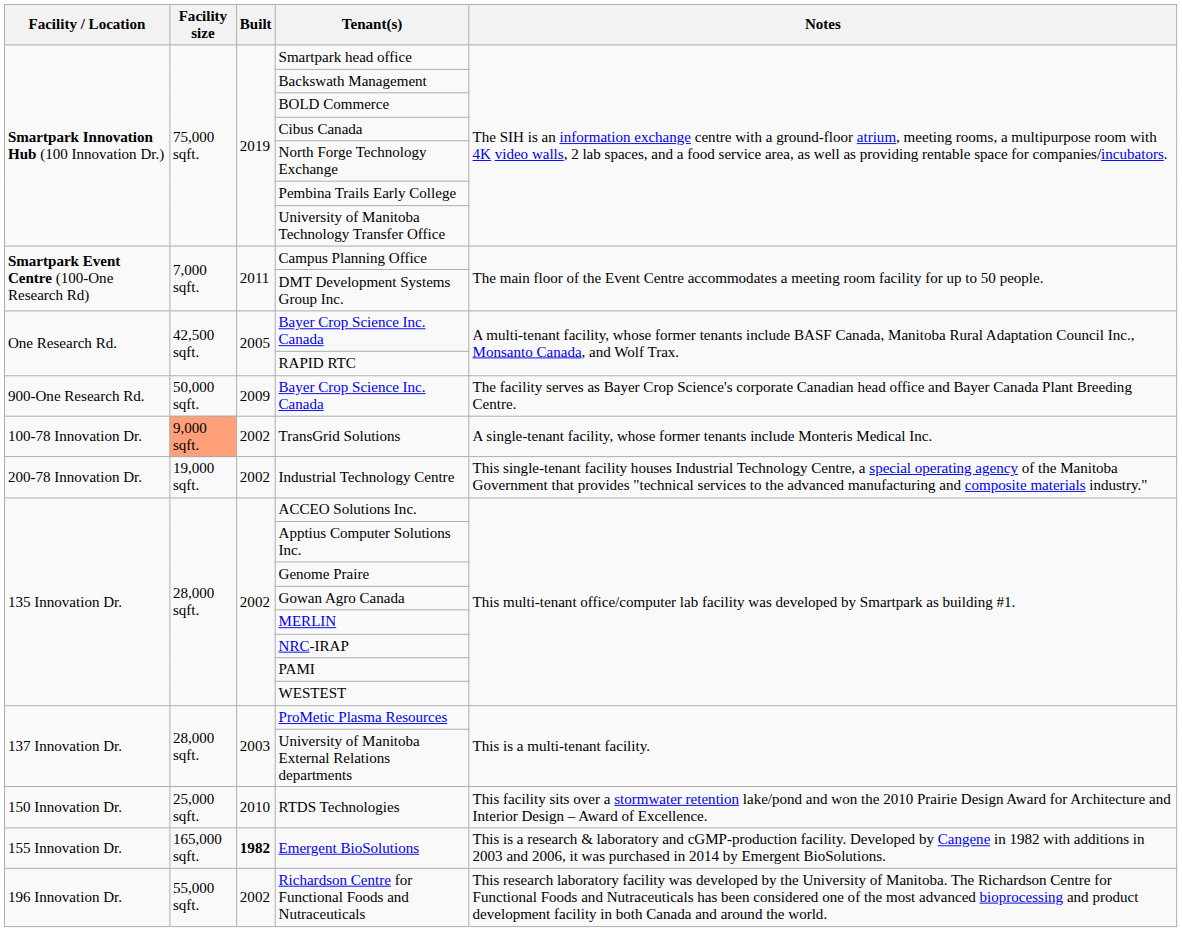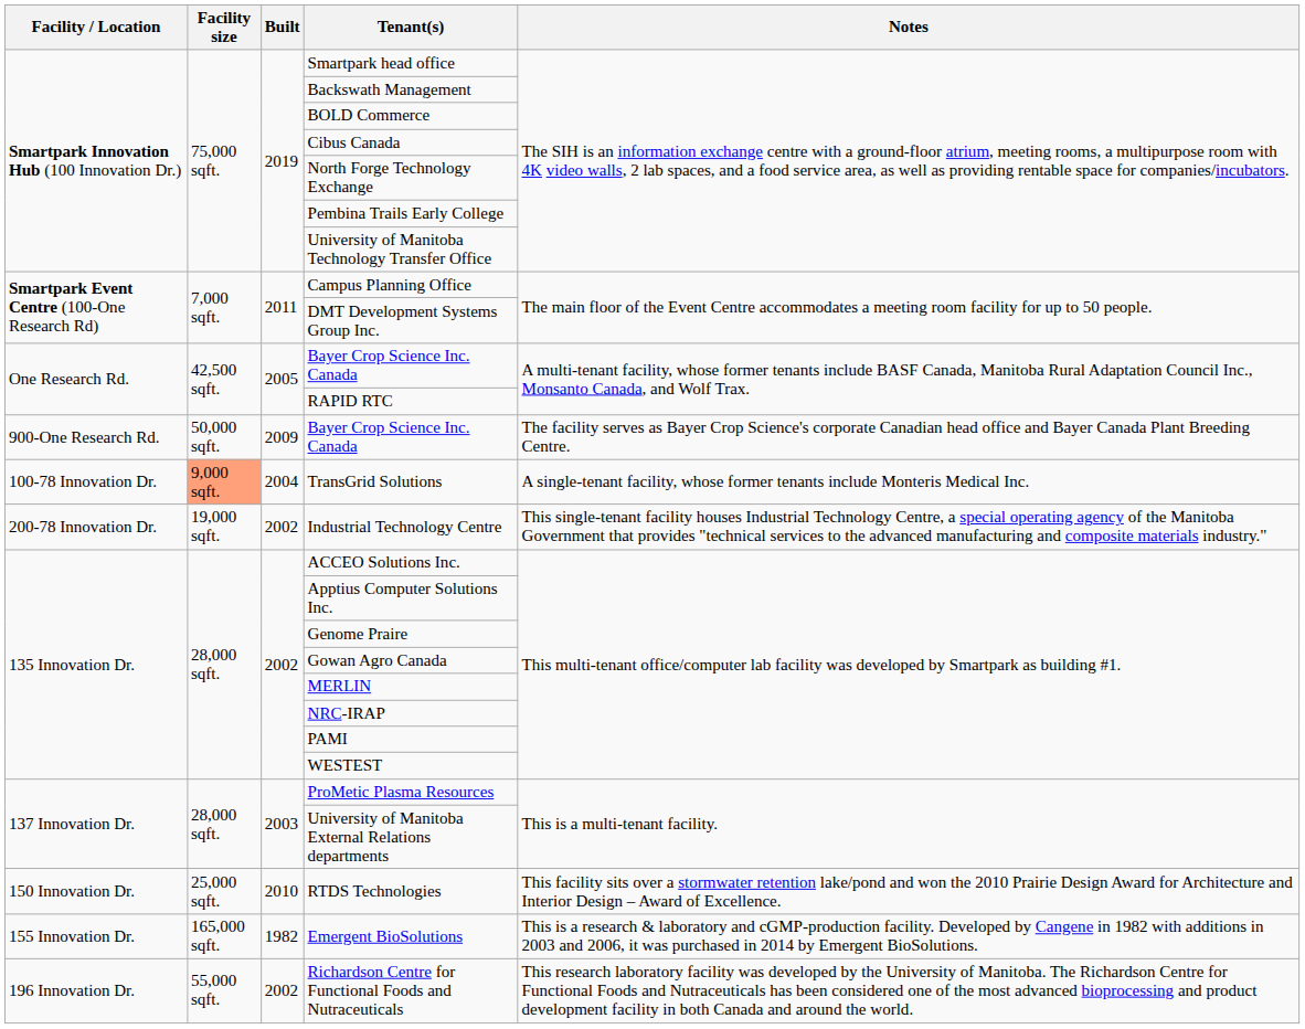TransGrid Solutions | Built: 2002 -> 2004
Emergent BioSolutions | Built: bold -> normal
